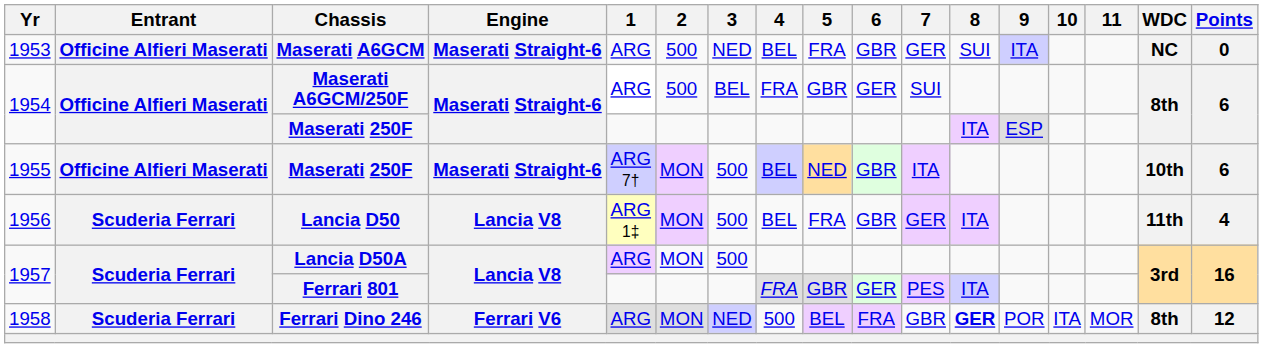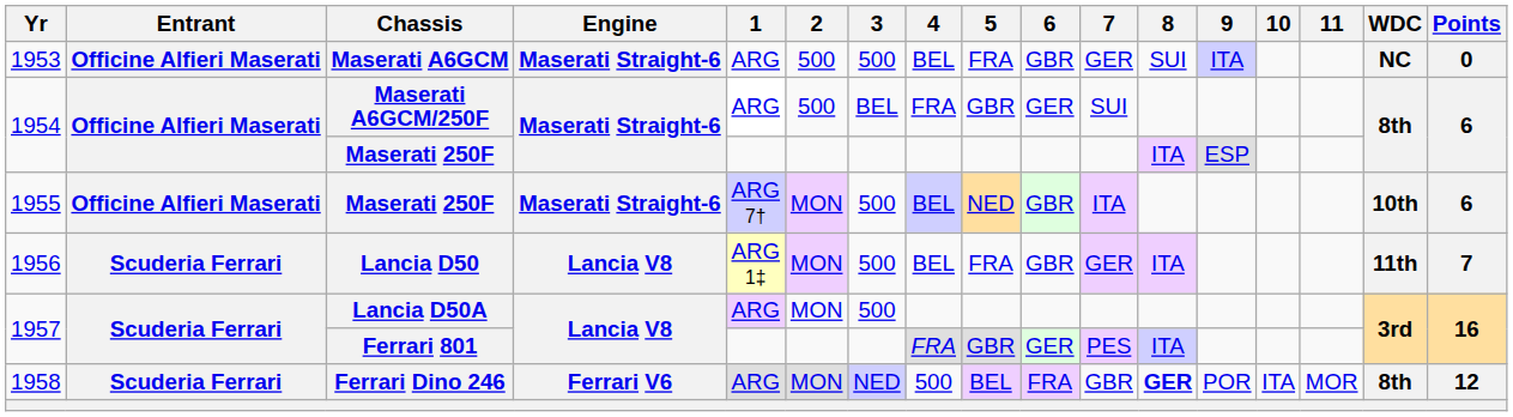Maserati A6GCM | 3: NED -> 500
Lancia D50 | Points: 4 -> 7
